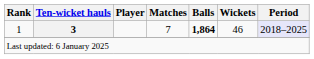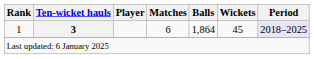1 | Matches: 7 -> 6
1 | Balls: bold -> normal
1 | Wickets: 46 -> 45
